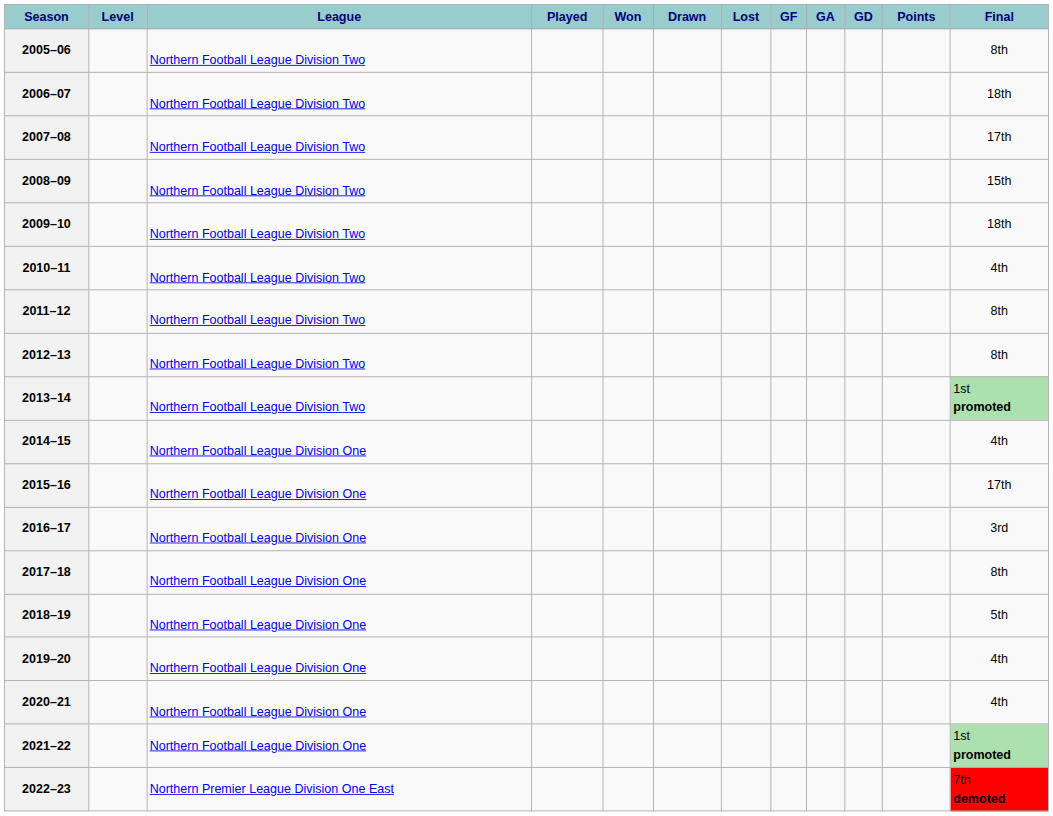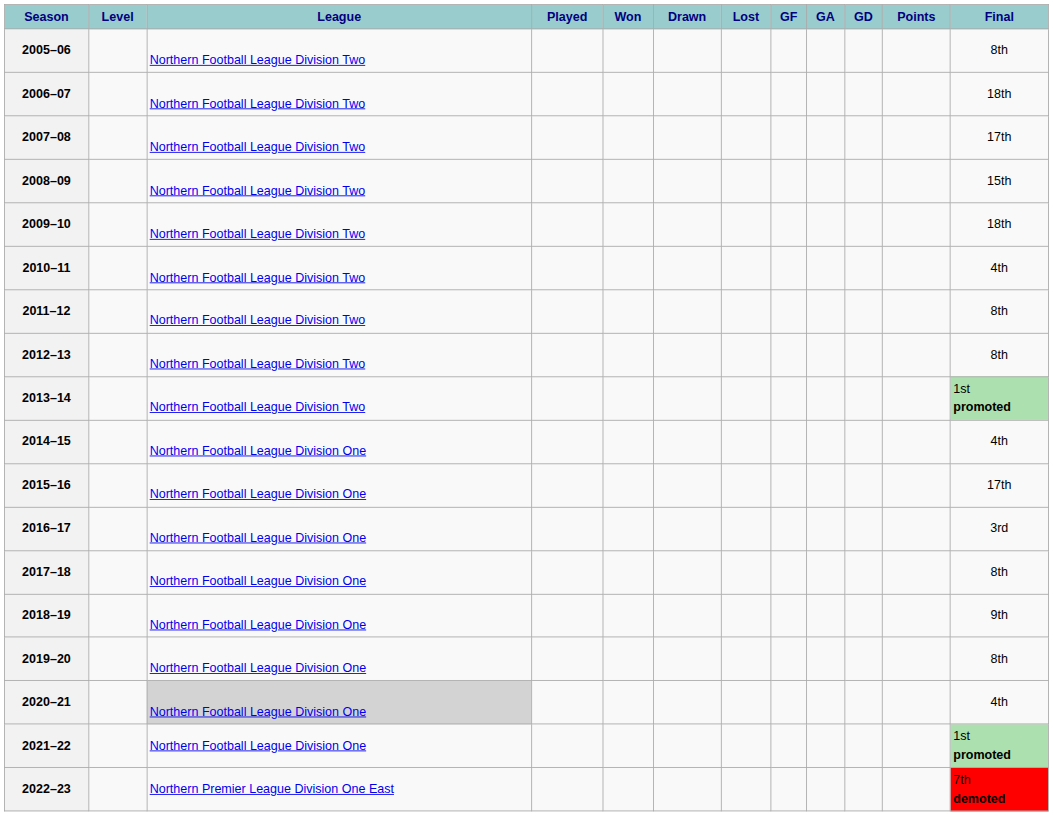2018–19 | Final: 5th -> 9th
2019–20 | Final: 4th -> 8th
2020–21 | League: no background -> lightgrey background
